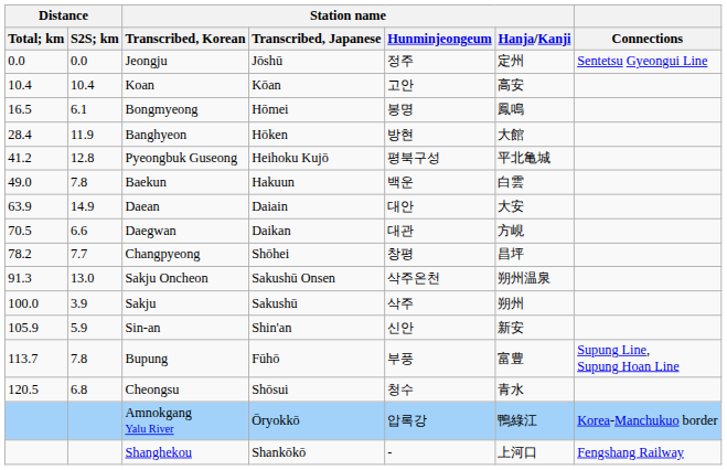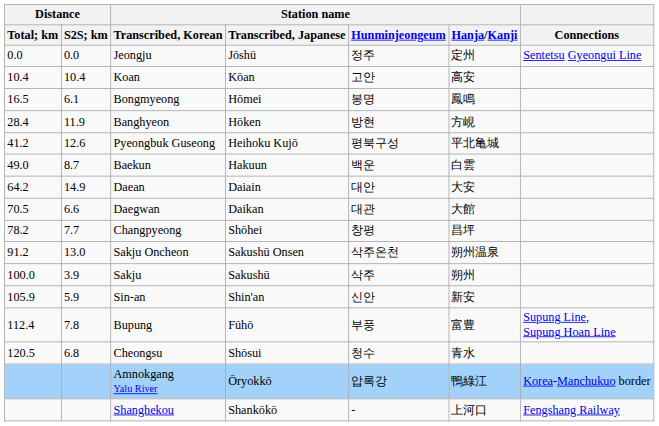Banghyeon | Station name / Hanja/Kanji: 大館 -> 方峴
Pyeongbuk Guseong | Distance / S2S; km: 12.8 -> 12.6
Baekun | Distance / S2S; km: 7.8 -> 8.7
Daean | Distance / Total; km: 63.9 -> 64.2
Daegwan | Station name / Hanja/Kanji: 方峴 -> 大館
Sakju Oncheon | Distance / Total; km: 91.3 -> 91.2
Bupung | Distance / Total; km: 113.7 -> 112.4
